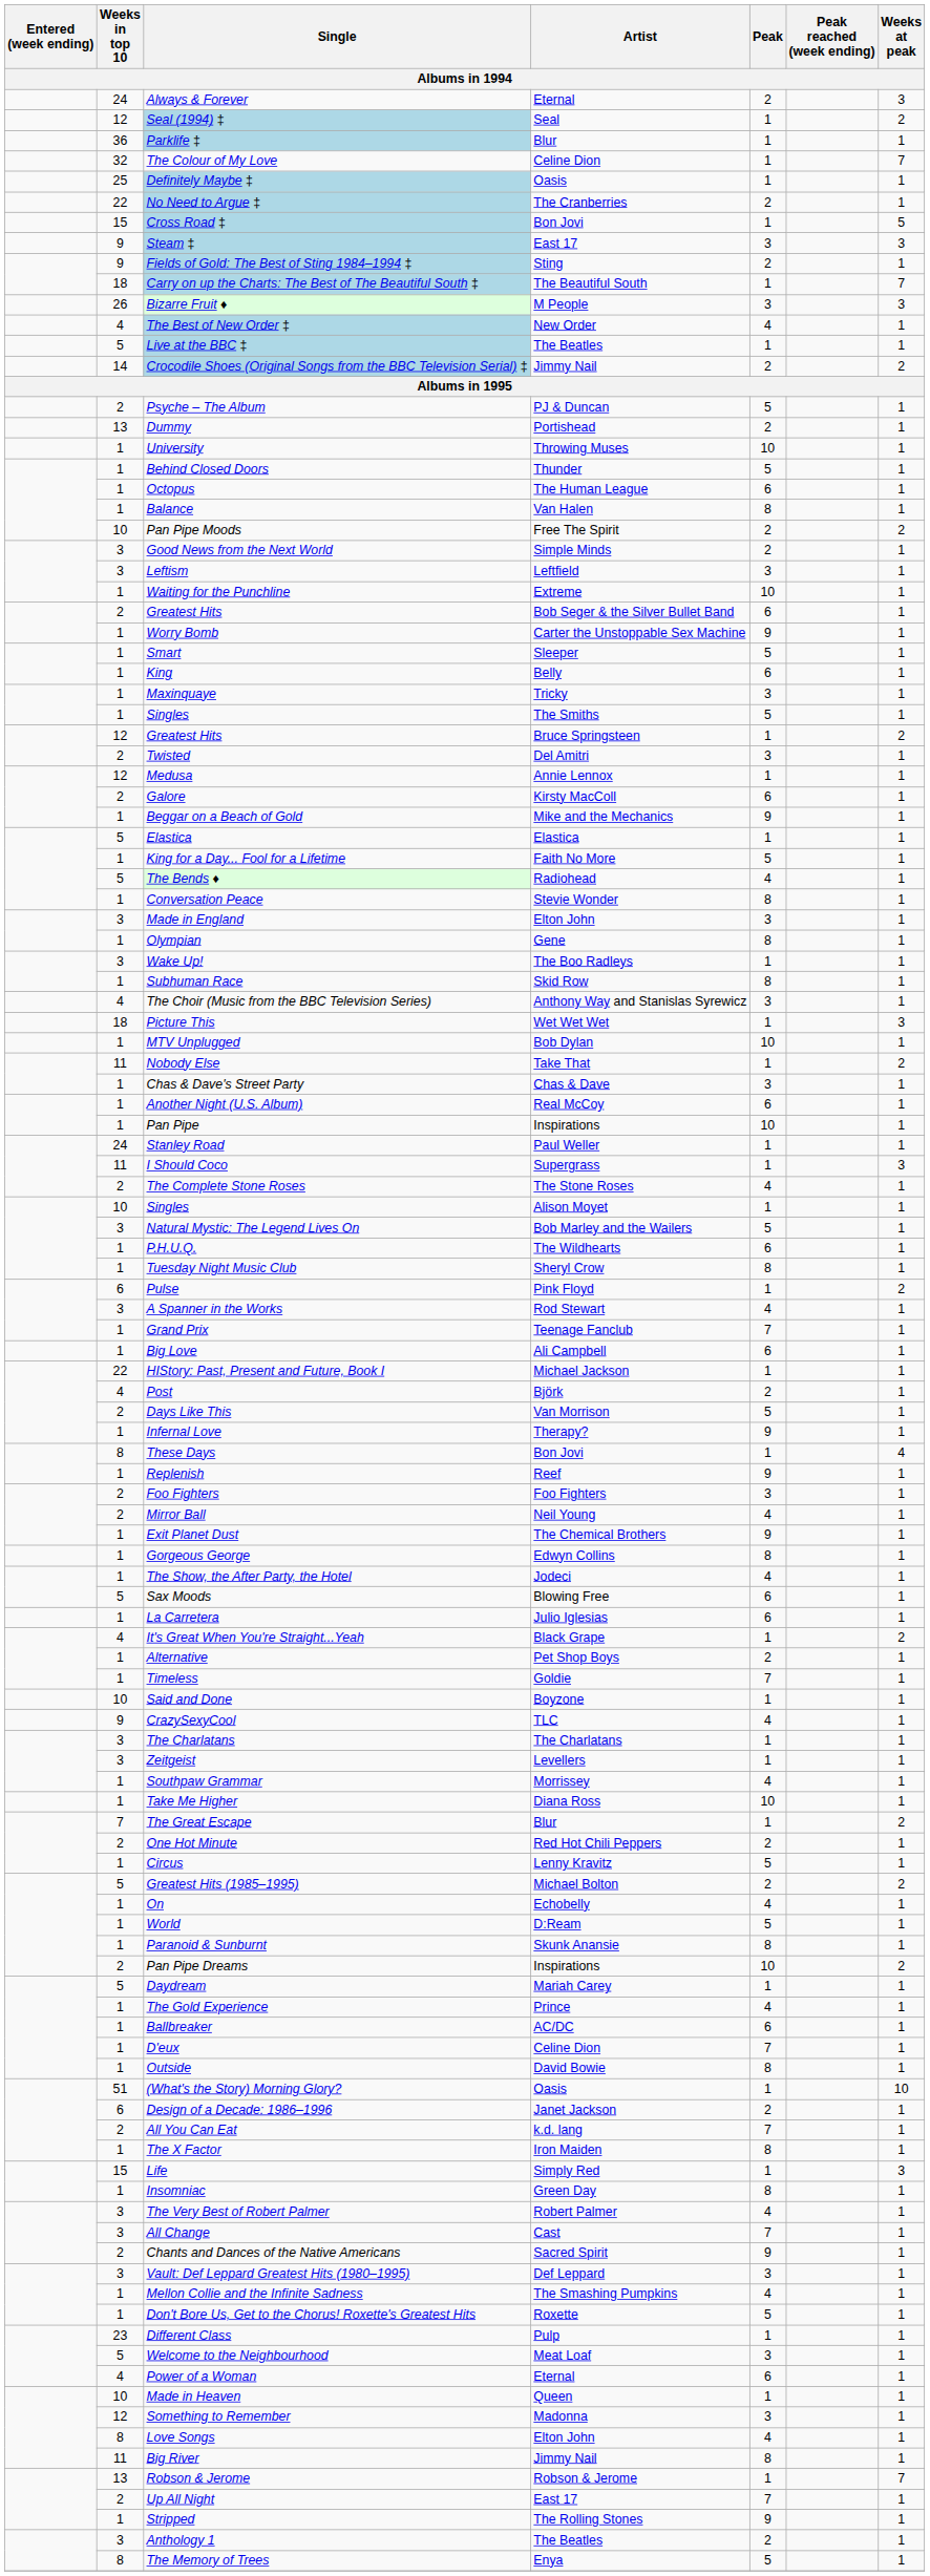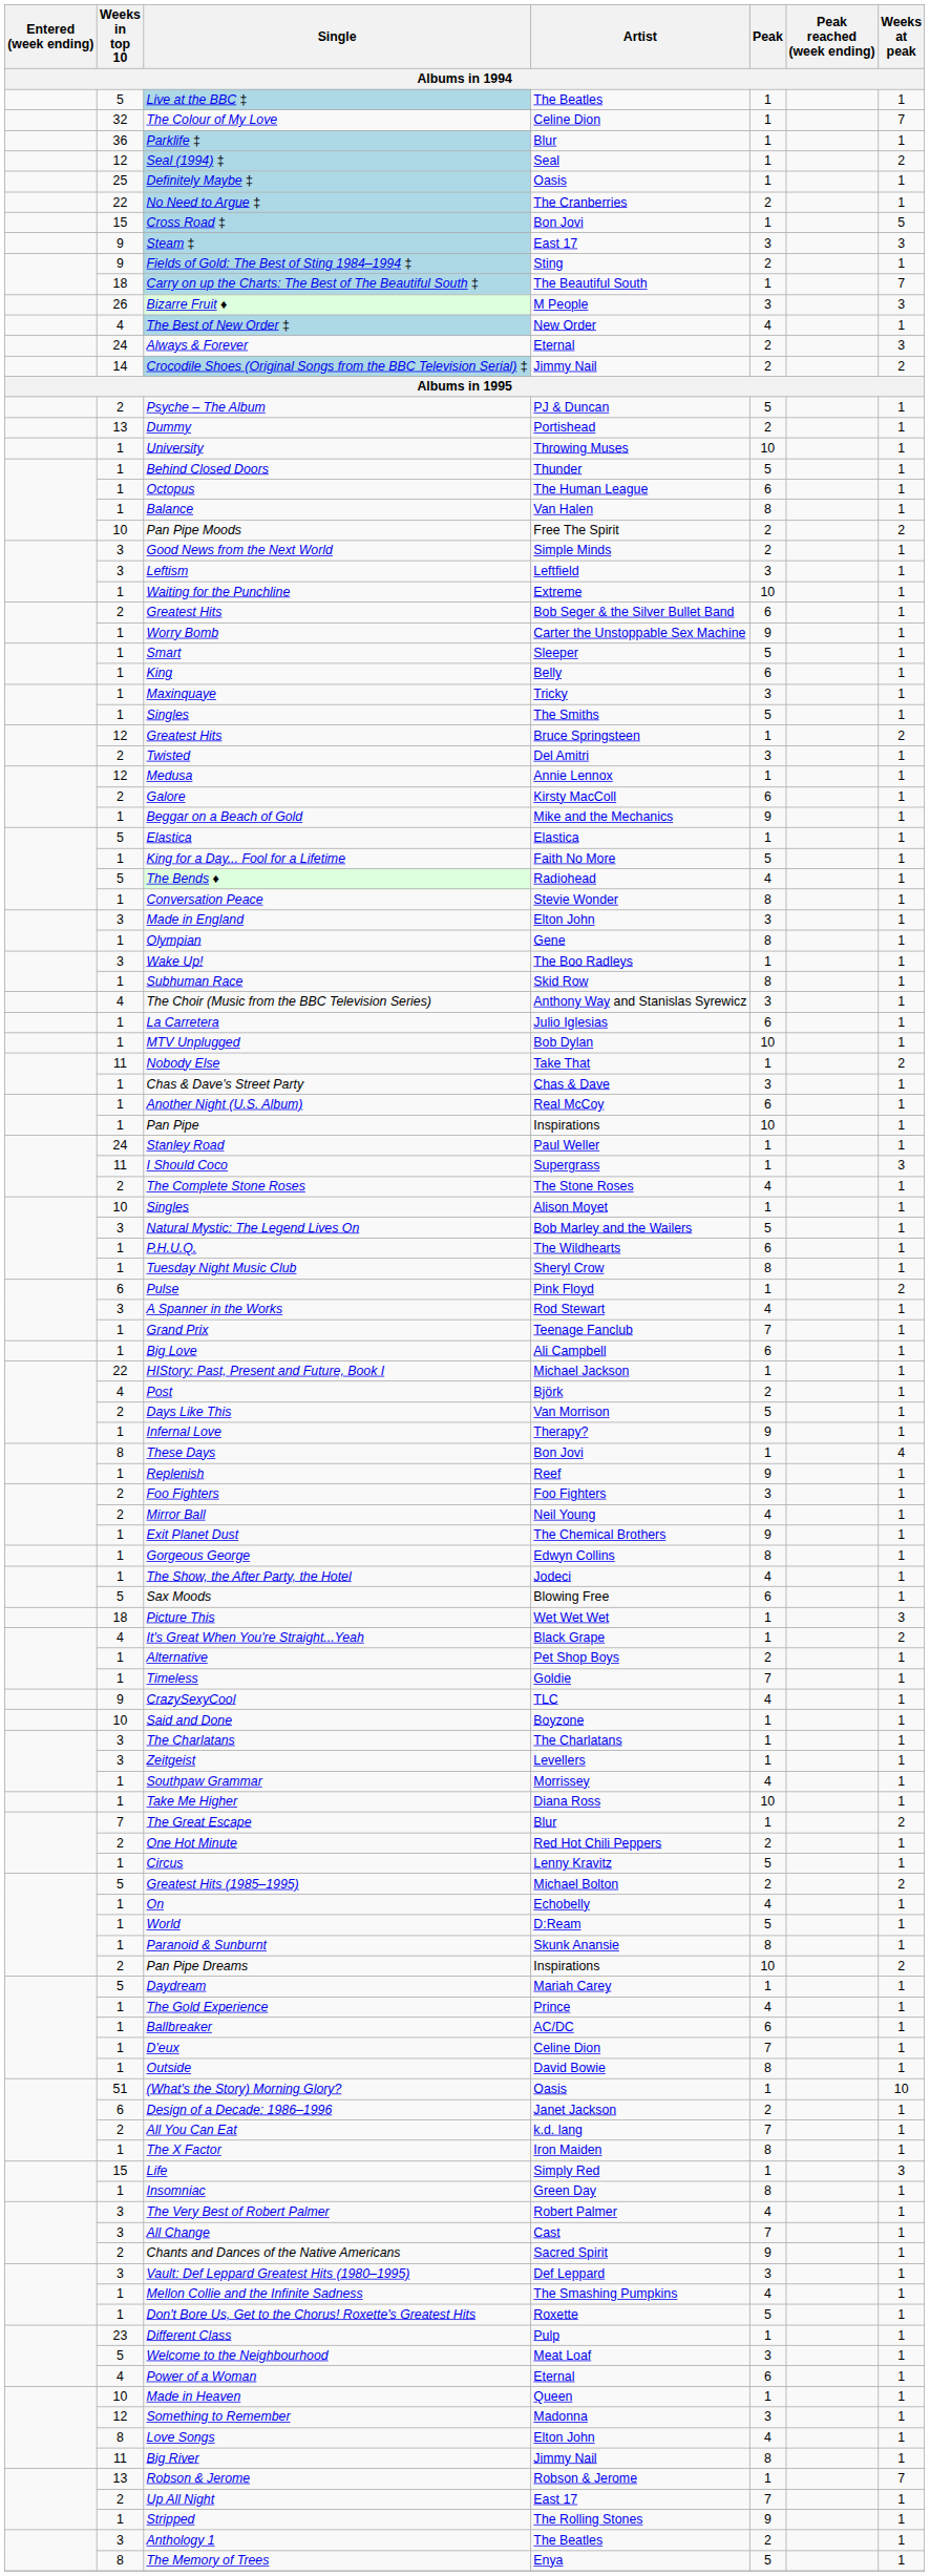rows swapped: Always & Forever <-> Live at the BBC ‡
rows swapped: The Colour of My Love <-> Seal (1994) ‡
rows swapped: Picture This <-> La Carretera
rows swapped: CrazySexyCool <-> Said and Done
